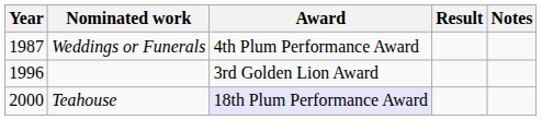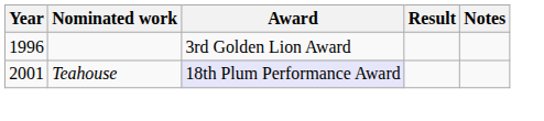- row: 1987 | Weddings or Funerals | 4th Plum Performance Award
Teahouse | Year: 2000 -> 2001
